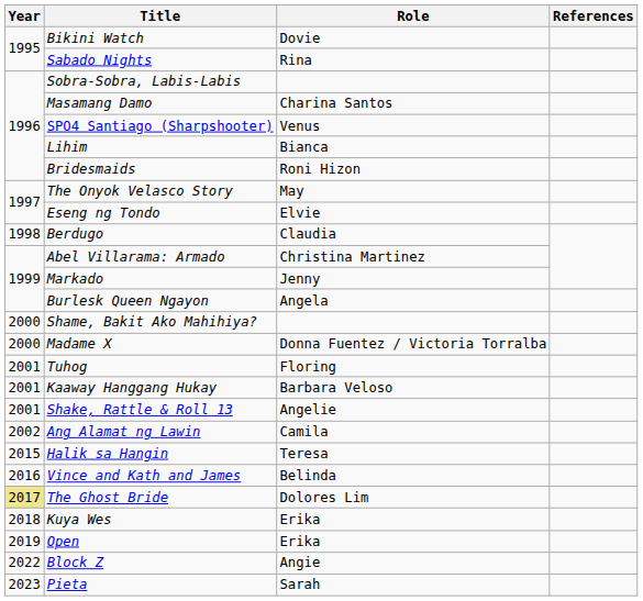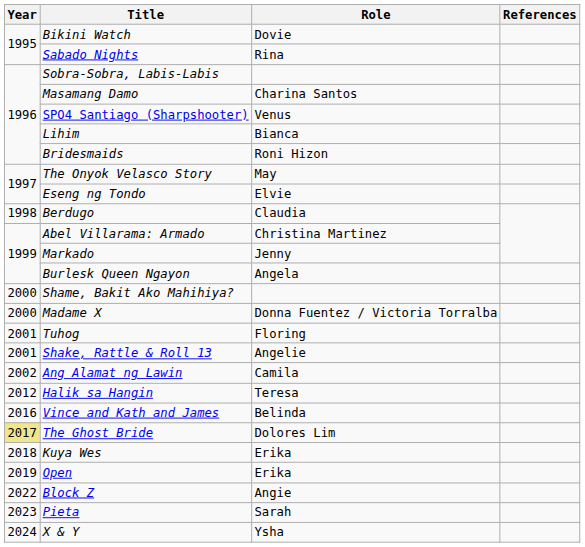- row: 2001 | Kaaway Hanggang Hukay | Barbara Veloso
Halik sa Hangin | Year: 2015 -> 2012
+ row: 2024 | X & Y | Ysha
